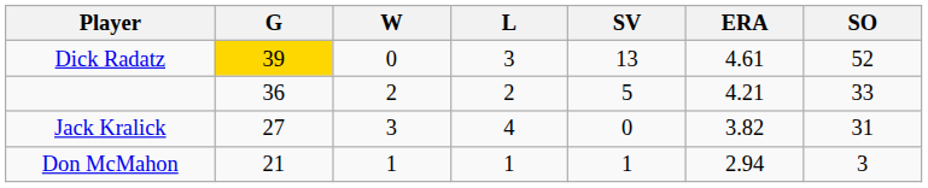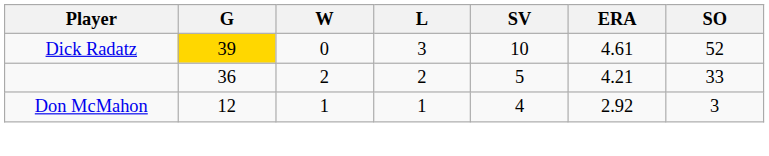Dick Radatz | SV: 13 -> 10
- row: Jack Kralick | 27 | 3 | 4 | 0 | 3.82 | 31
Don McMahon | G: 21 -> 12
Don McMahon | SV: 1 -> 4
Don McMahon | ERA: 2.94 -> 2.92
